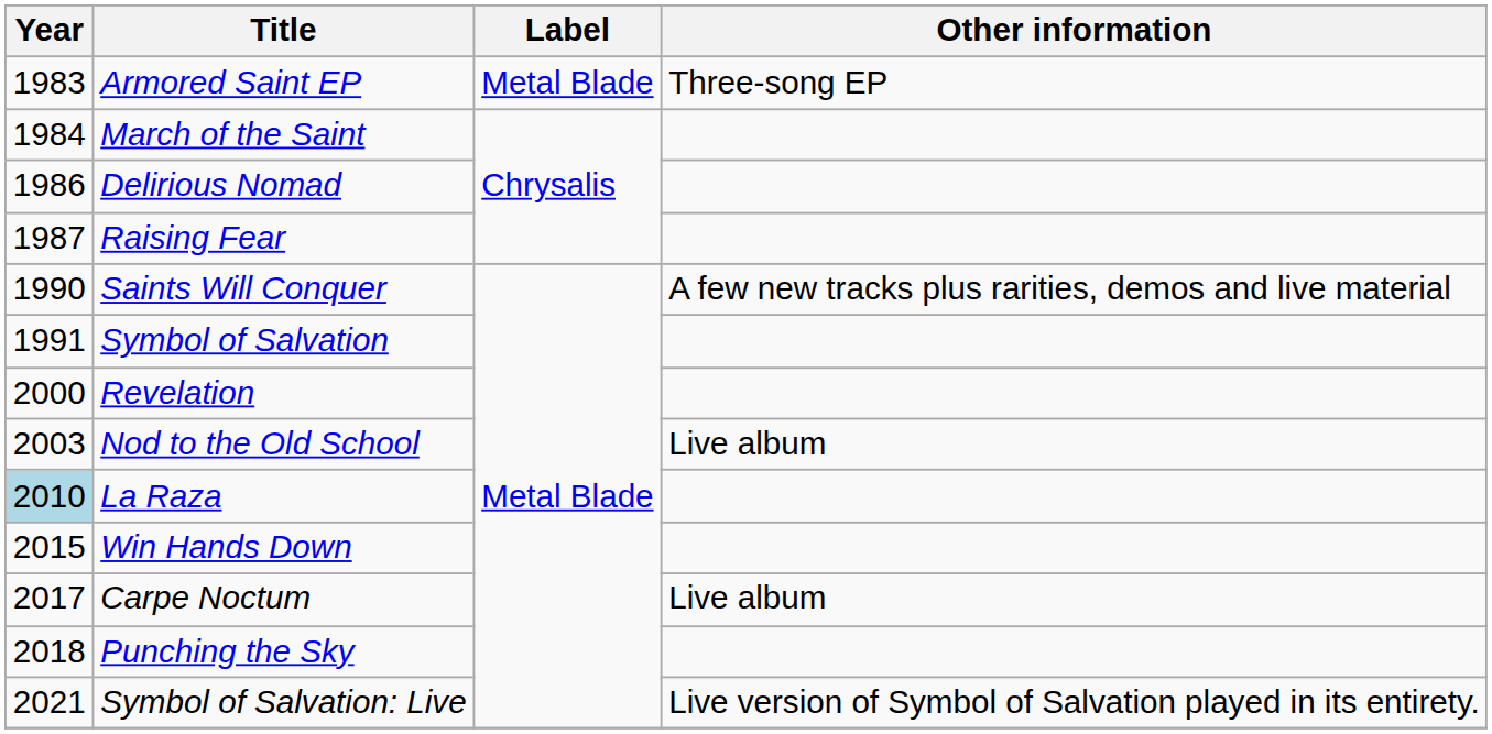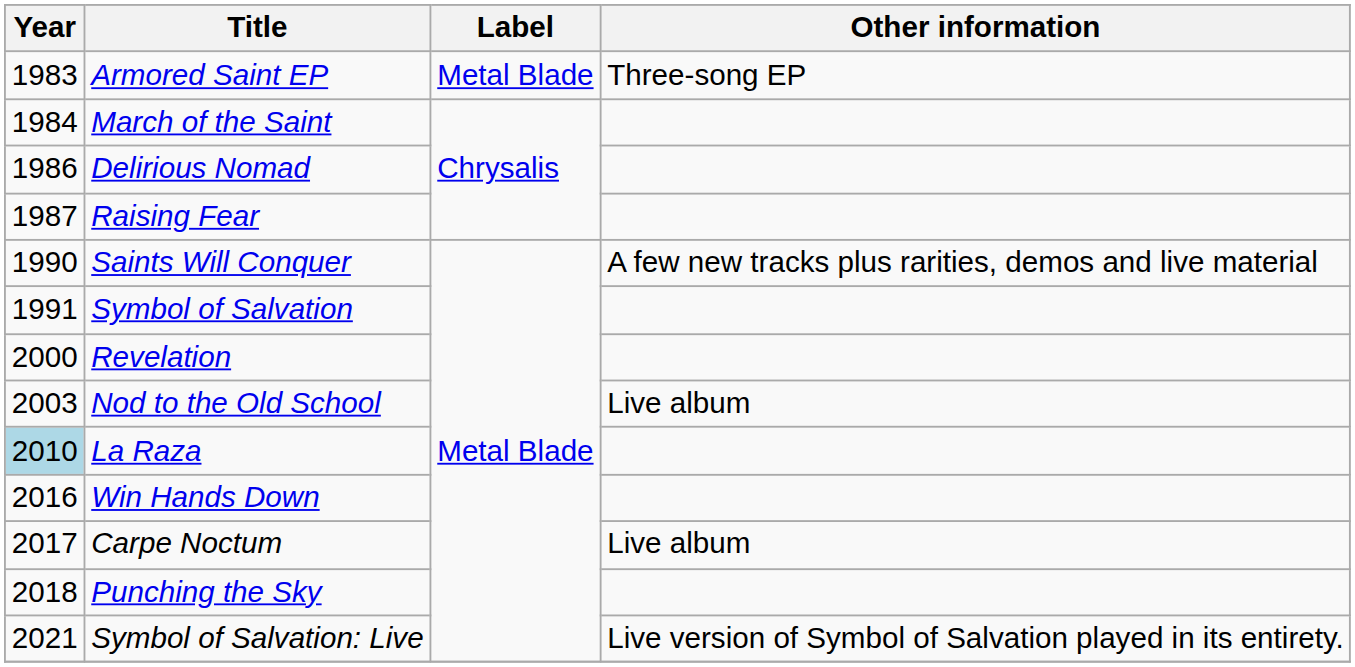Win Hands Down | Year: 2015 -> 2016
